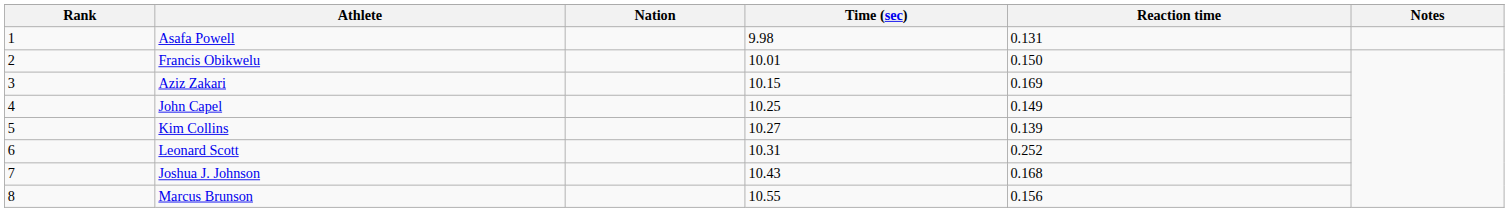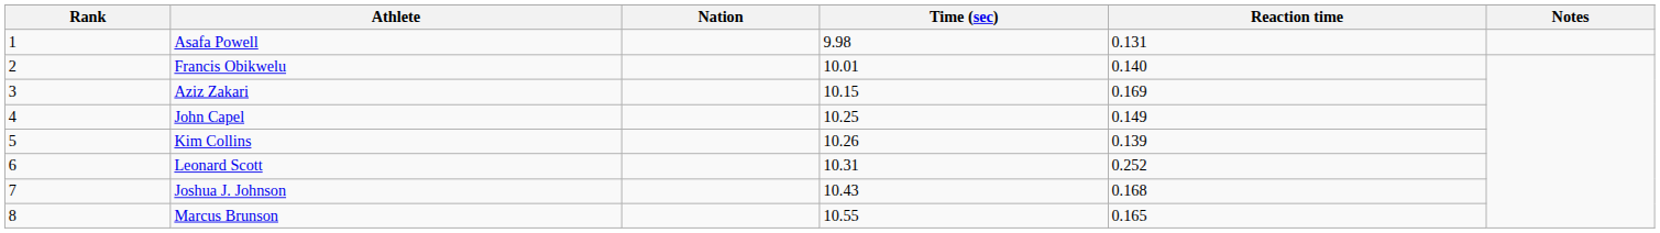Francis Obikwelu | Reaction time: 0.150 -> 0.140
Kim Collins | Time (sec): 10.27 -> 10.26
Marcus Brunson | Reaction time: 0.156 -> 0.165
